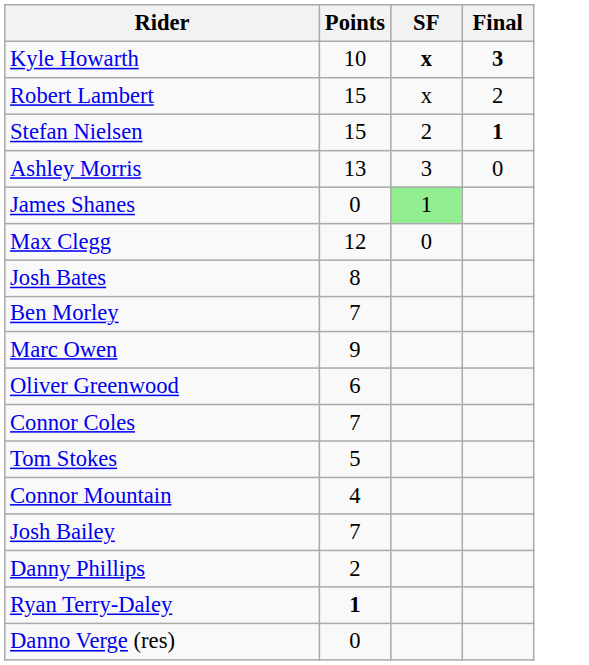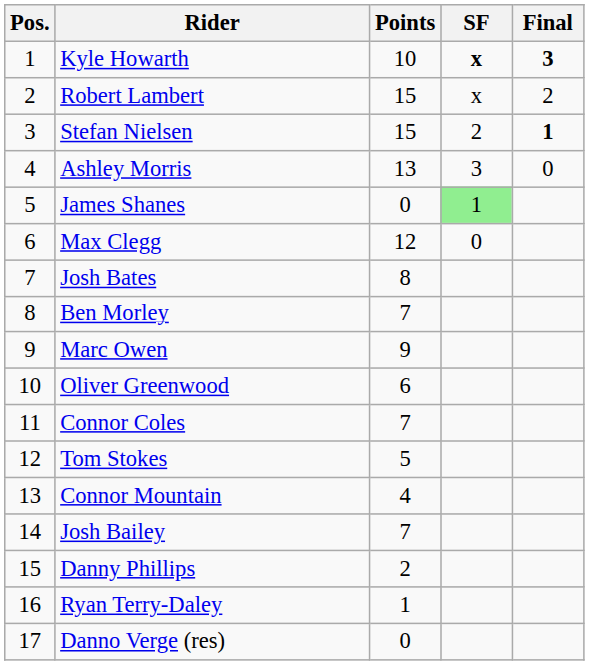+ column: Pos. | 1 | 2 | 3 | 4 | 5 | 6 | 7 | 8 | 9 | 10 | 11 | 12 | 13 | 14 | 15 | 16 | 17
Ryan Terry-Daley | Points: bold -> normal
